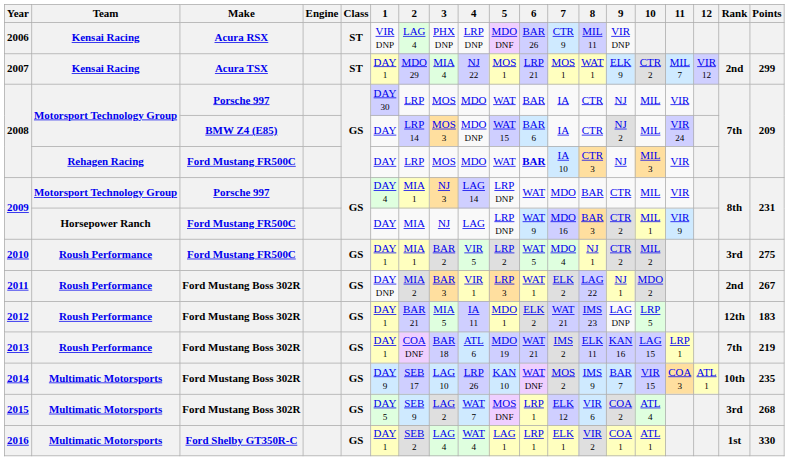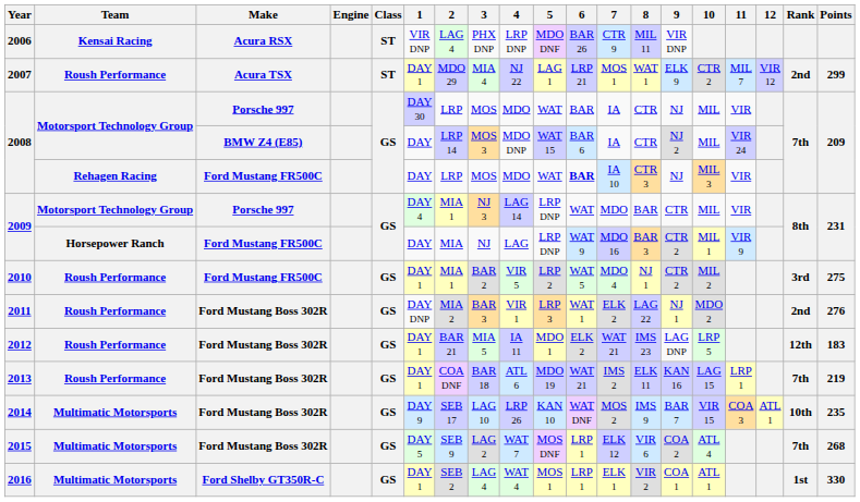2007 | Team: Kensai Racing -> Roush Performance
2007 | 5: MOS 1 -> LAG 1
2011 | Points: 267 -> 276
2015 | Rank: 3rd -> 7th
2016 | 5: LAG 1 -> MOS 1
